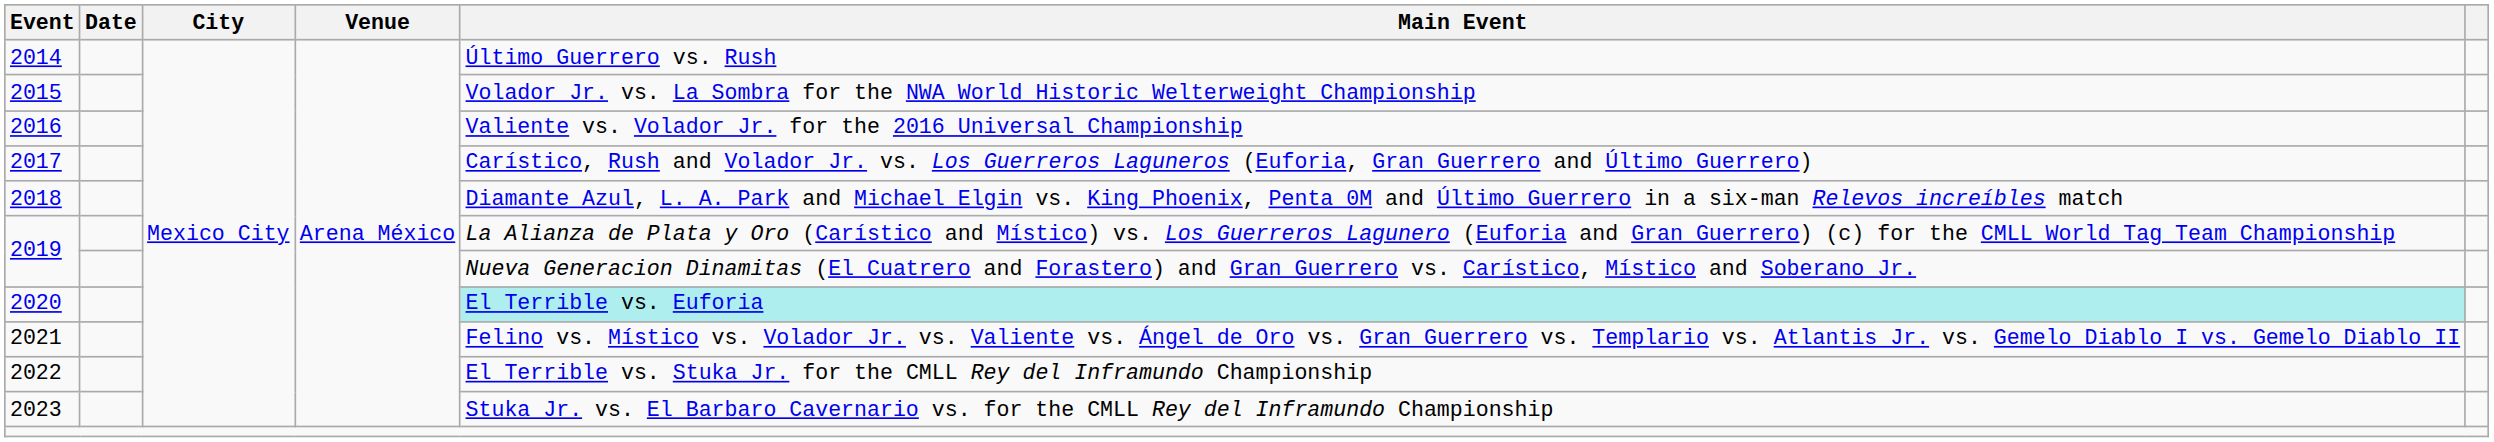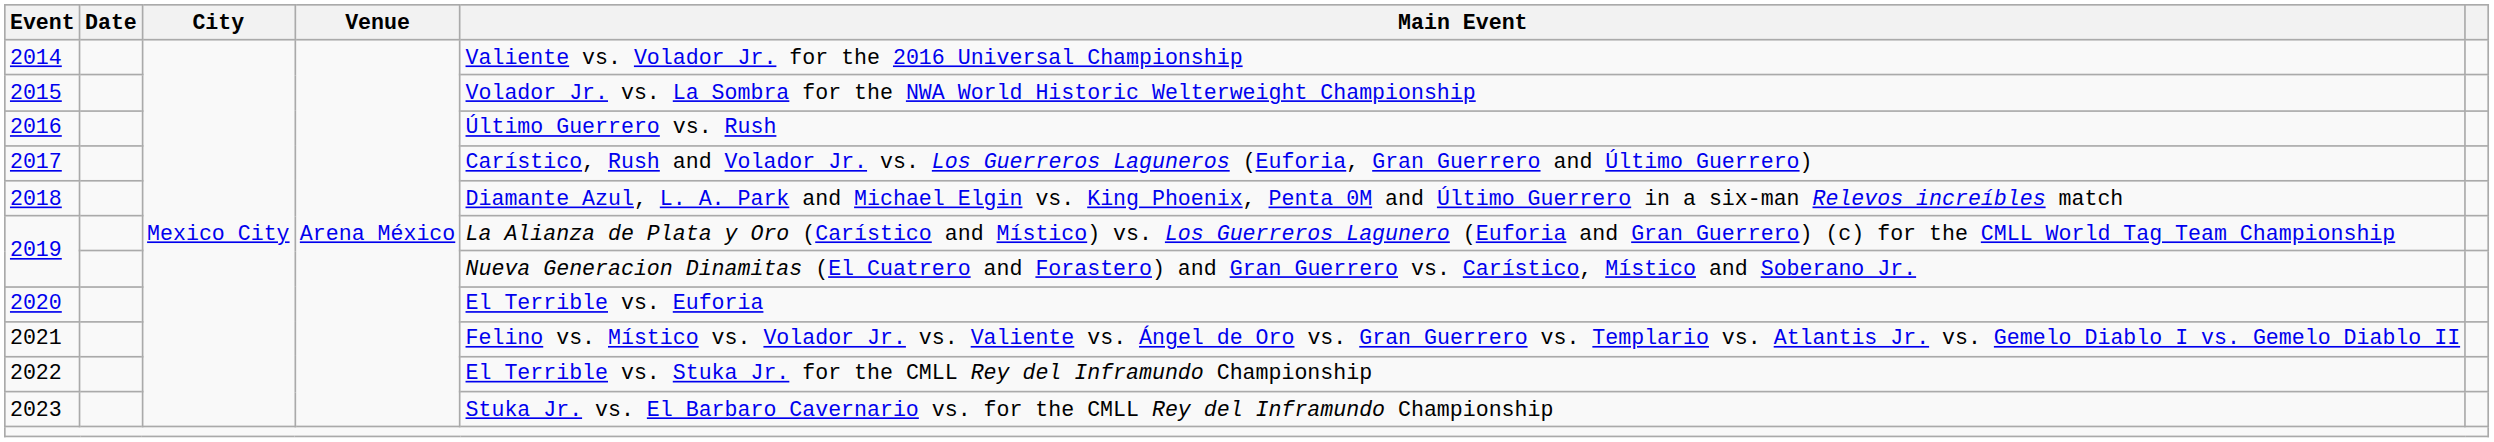2014 | Main Event: Último Guerrero vs. Rush -> Valiente vs. Volador Jr. for the 2016 Universal Championship
2016 | Main Event: Valiente vs. Volador Jr. for the 2016 Universal Championship -> Último Guerrero vs. Rush
2020 | Main Event: paleturquoise background -> no background
